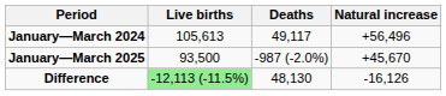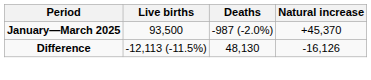- row: January—March 2024 | 105,613 | 49,117 | +56,496
January—March 2025 | Natural increase: +45,670 -> +45,370
Difference | Live births: lightgreen background -> no background
